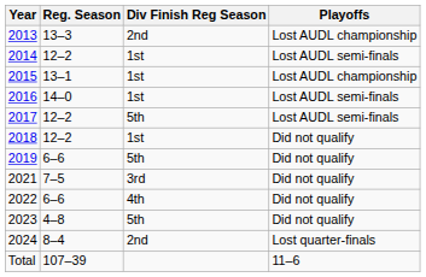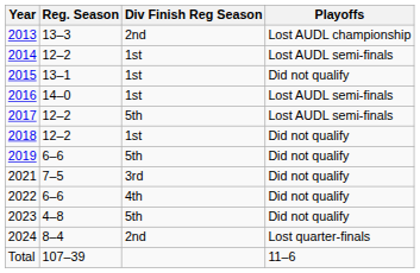2015 | Playoffs: Lost AUDL championship -> Did not qualify
